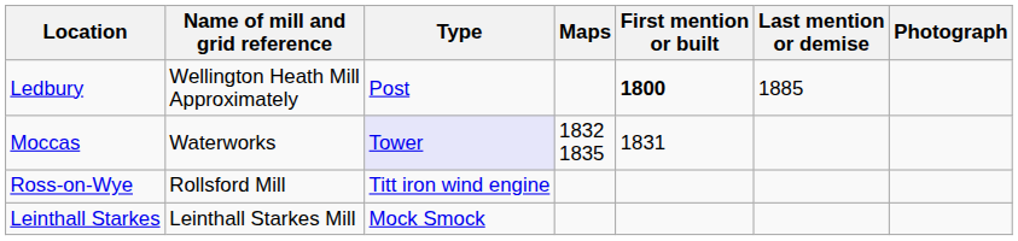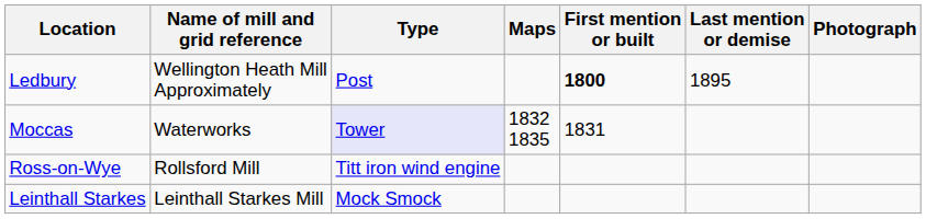Ledbury | Last mention or demise: 1885 -> 1895
